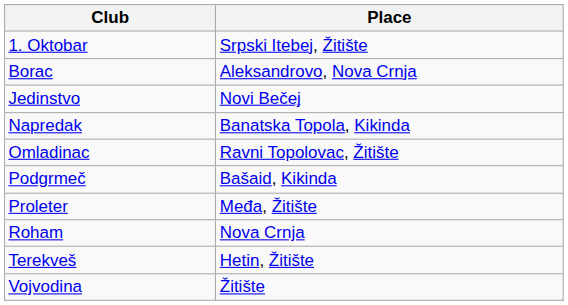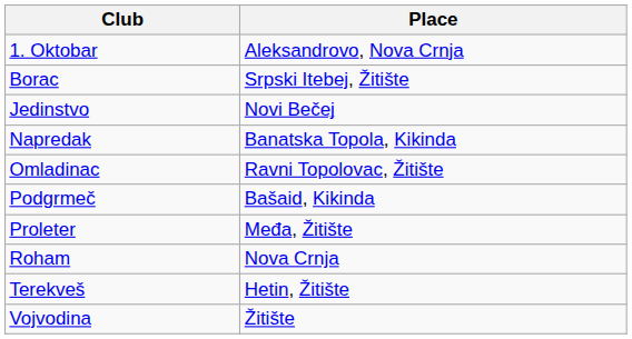1. Oktobar | Place: Srpski Itebej, Žitište -> Aleksandrovo, Nova Crnja
Borac | Place: Aleksandrovo, Nova Crnja -> Srpski Itebej, Žitište
